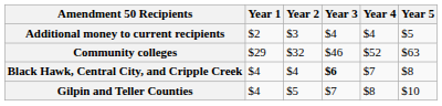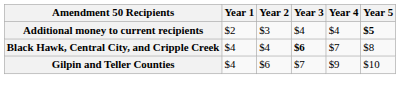Additional money to current recipients | Year 5: normal -> bold
- row: Community colleges | $29 | $32 | $46 | $52 | $63
Gilpin and Teller Counties | Year 2: $5 -> $6
Gilpin and Teller Counties | Year 4: $8 -> $9
